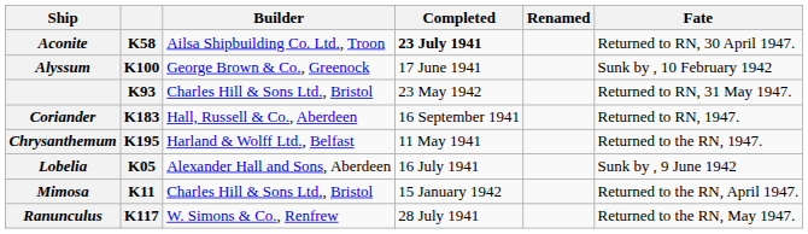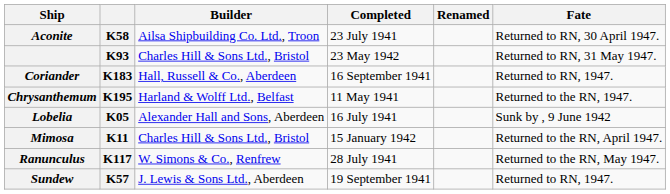Aconite | Completed: bold -> normal
- row: Alyssum | K100 | George Brown & Co., Greenock | 17 June 1941 | Sunk by , 10 February 1942
+ row: Sundew | K57 | J. Lewis & Sons Ltd., Aberdeen | 19 September 1941 | Returned to RN, 1947.
